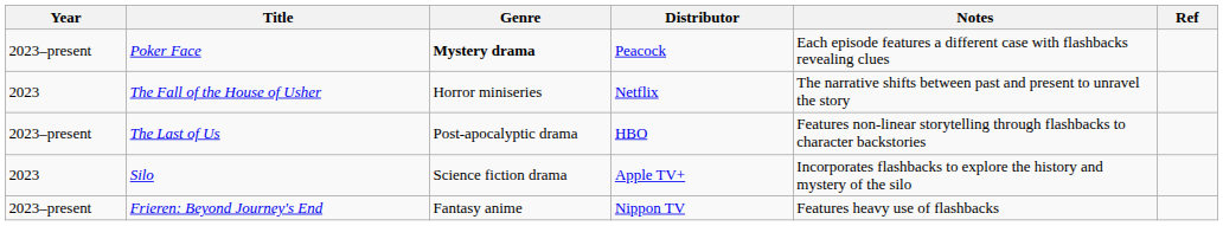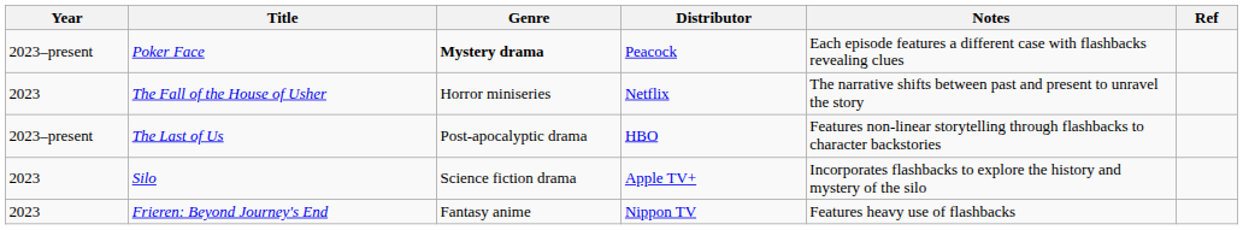Frieren: Beyond Journey's End | Year: 2023–present -> 2023
